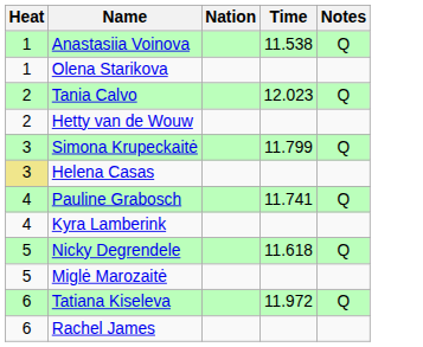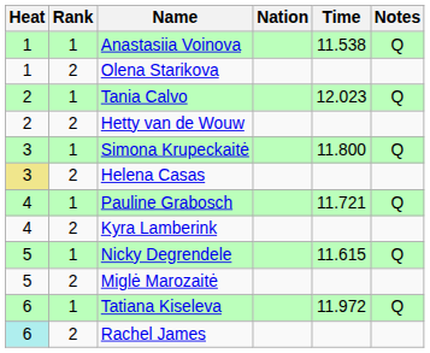+ column: Rank | 1 | 2 | 1 | 2 | 1 | 2 | 1 | 2 | 1 | 2 | 1 | 2
Simona Krupeckaitė | Time: 11.799 -> 11.800
Pauline Grabosch | Time: 11.741 -> 11.721
Nicky Degrendele | Time: 11.618 -> 11.615
Rachel James | Heat: no background -> paleturquoise background
